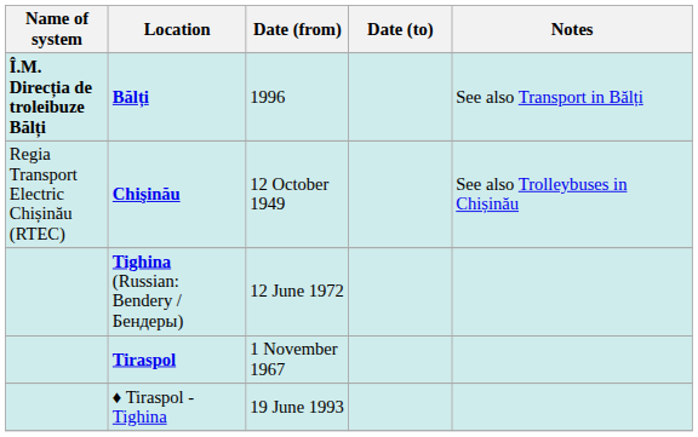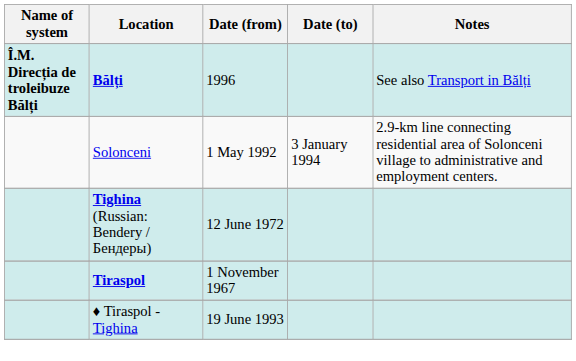- row: Regia Transport Electric Chișinău (RTEC) | Chişinău | 12 October 1949 | See also Trolleybuses in Chișinău
+ row: Solonceni | 1 May 1992 | 3 January 1994 | 2.9-km line connecting residential area of Solonceni village to administrative and employment centers.
